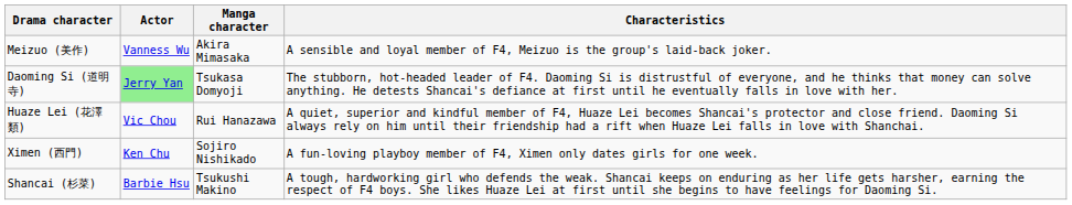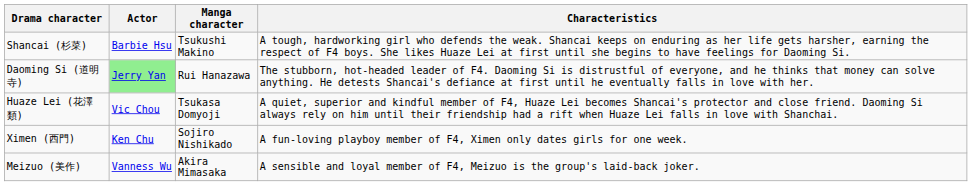rows swapped: Shancai (杉菜) <-> Meizuo (美作)
Daoming Si (道明寺) | Manga character: Tsukasa Domyoji -> Rui Hanazawa
Huaze Lei (花澤類) | Manga character: Rui Hanazawa -> Tsukasa Domyoji
